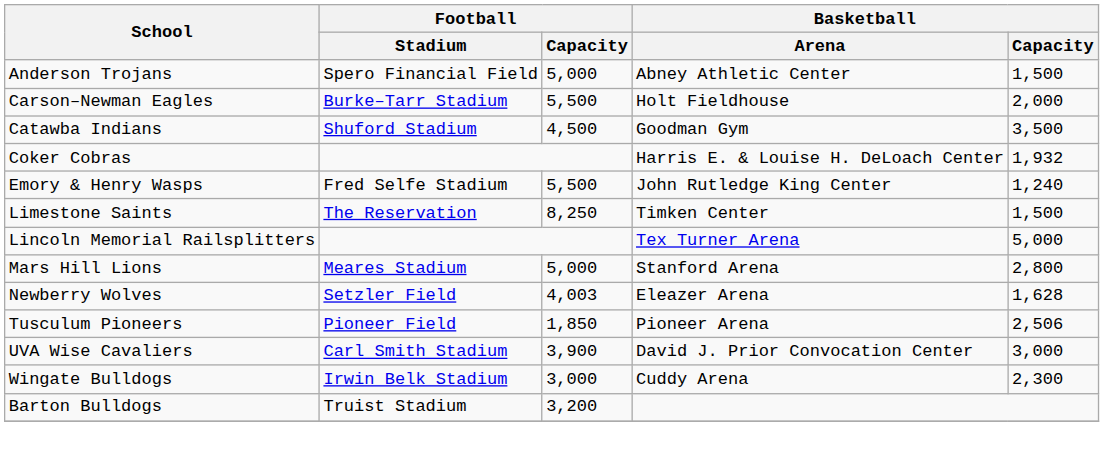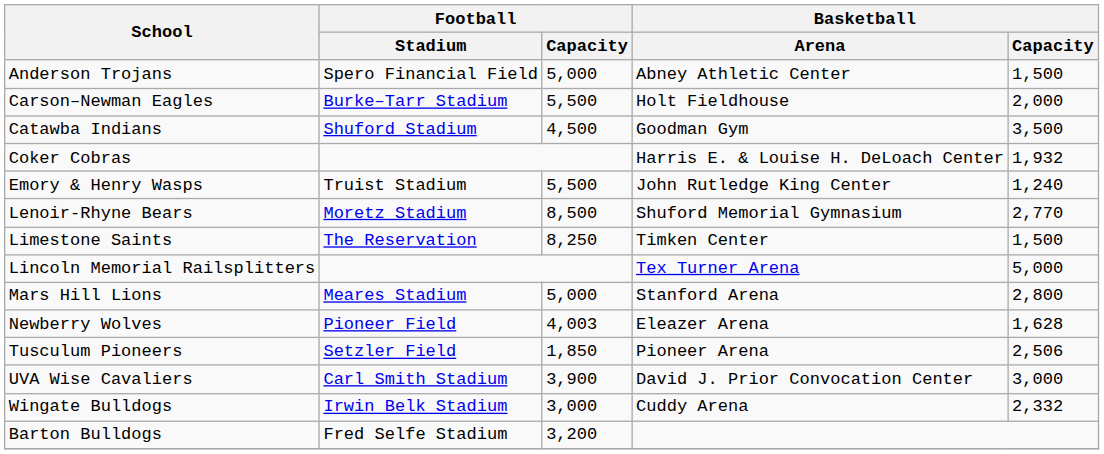Emory & Henry Wasps | Football / Stadium: Fred Selfe Stadium -> Truist Stadium
+ row: Lenoir-Rhyne Bears | Moretz Stadium | 8,500 | Shuford Memorial Gymnasium | 2,770
Newberry Wolves | Football / Stadium: Setzler Field -> Pioneer Field
Tusculum Pioneers | Football / Stadium: Pioneer Field -> Setzler Field
Wingate Bulldogs | Basketball / Capacity: 2,300 -> 2,332
Barton Bulldogs | Football / Stadium: Truist Stadium -> Fred Selfe Stadium
